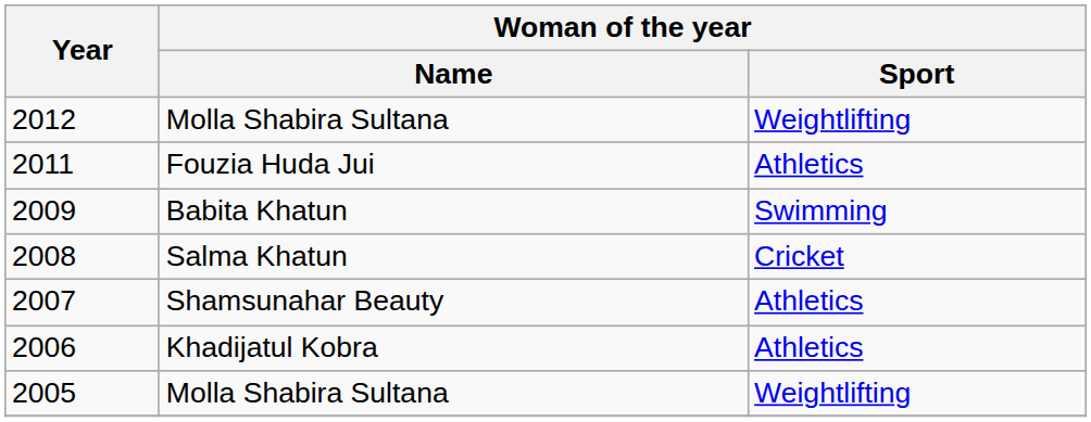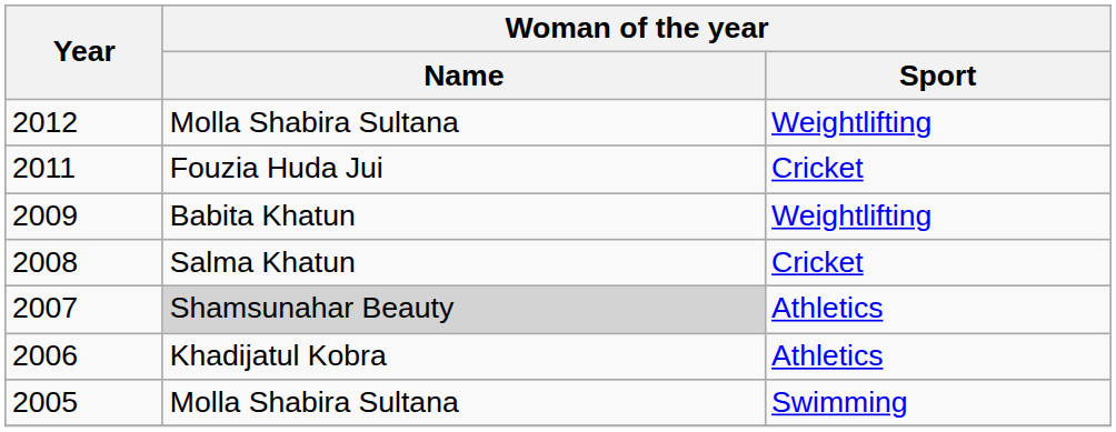2011 | Woman of the year / Sport: Athletics -> Cricket
2009 | Woman of the year / Sport: Swimming -> Weightlifting
2007 | Woman of the year / Name: no background -> lightgrey background
2005 | Woman of the year / Sport: Weightlifting -> Swimming
